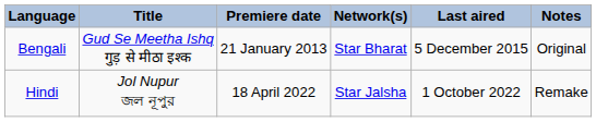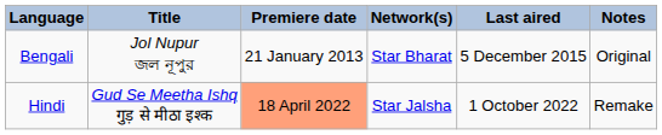Bengali | Title: Gud Se Meetha Ishq गुड़ से मीठा इश्क -> Jol Nupur জল নূপুর
Hindi | Title: Jol Nupur জল নূপুর -> Gud Se Meetha Ishq गुड़ से मीठा इश्क
Hindi | Premiere date: no background -> lightsalmon background
